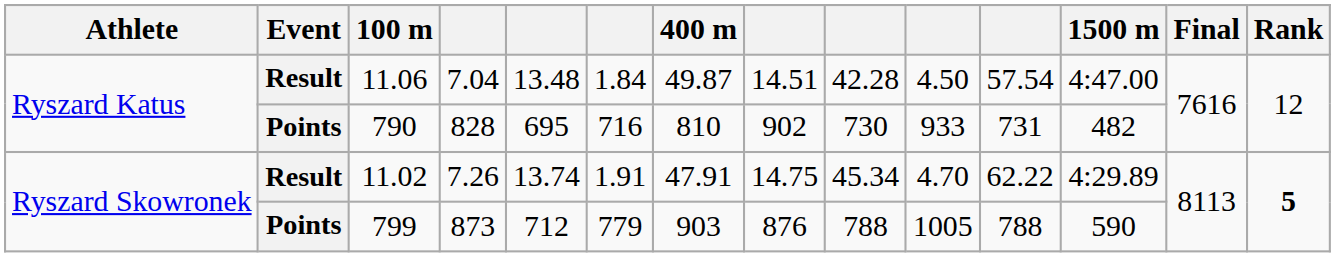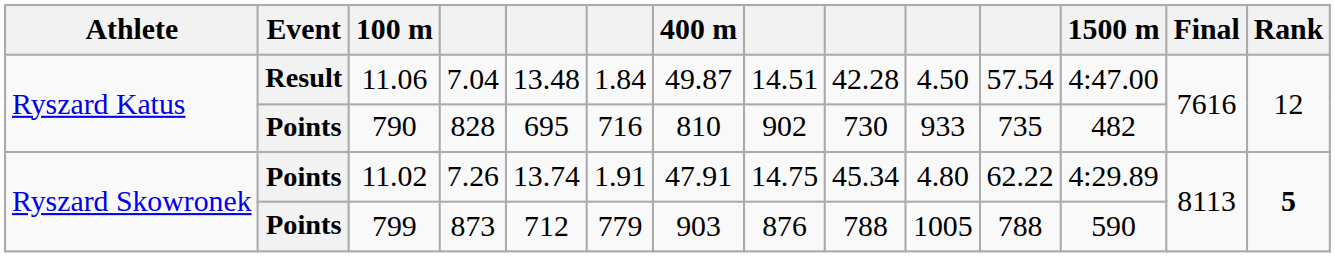790 | column 11: 731 -> 735
11.02 | Event: Result -> Points
11.02 | column 10: 4.70 -> 4.80
